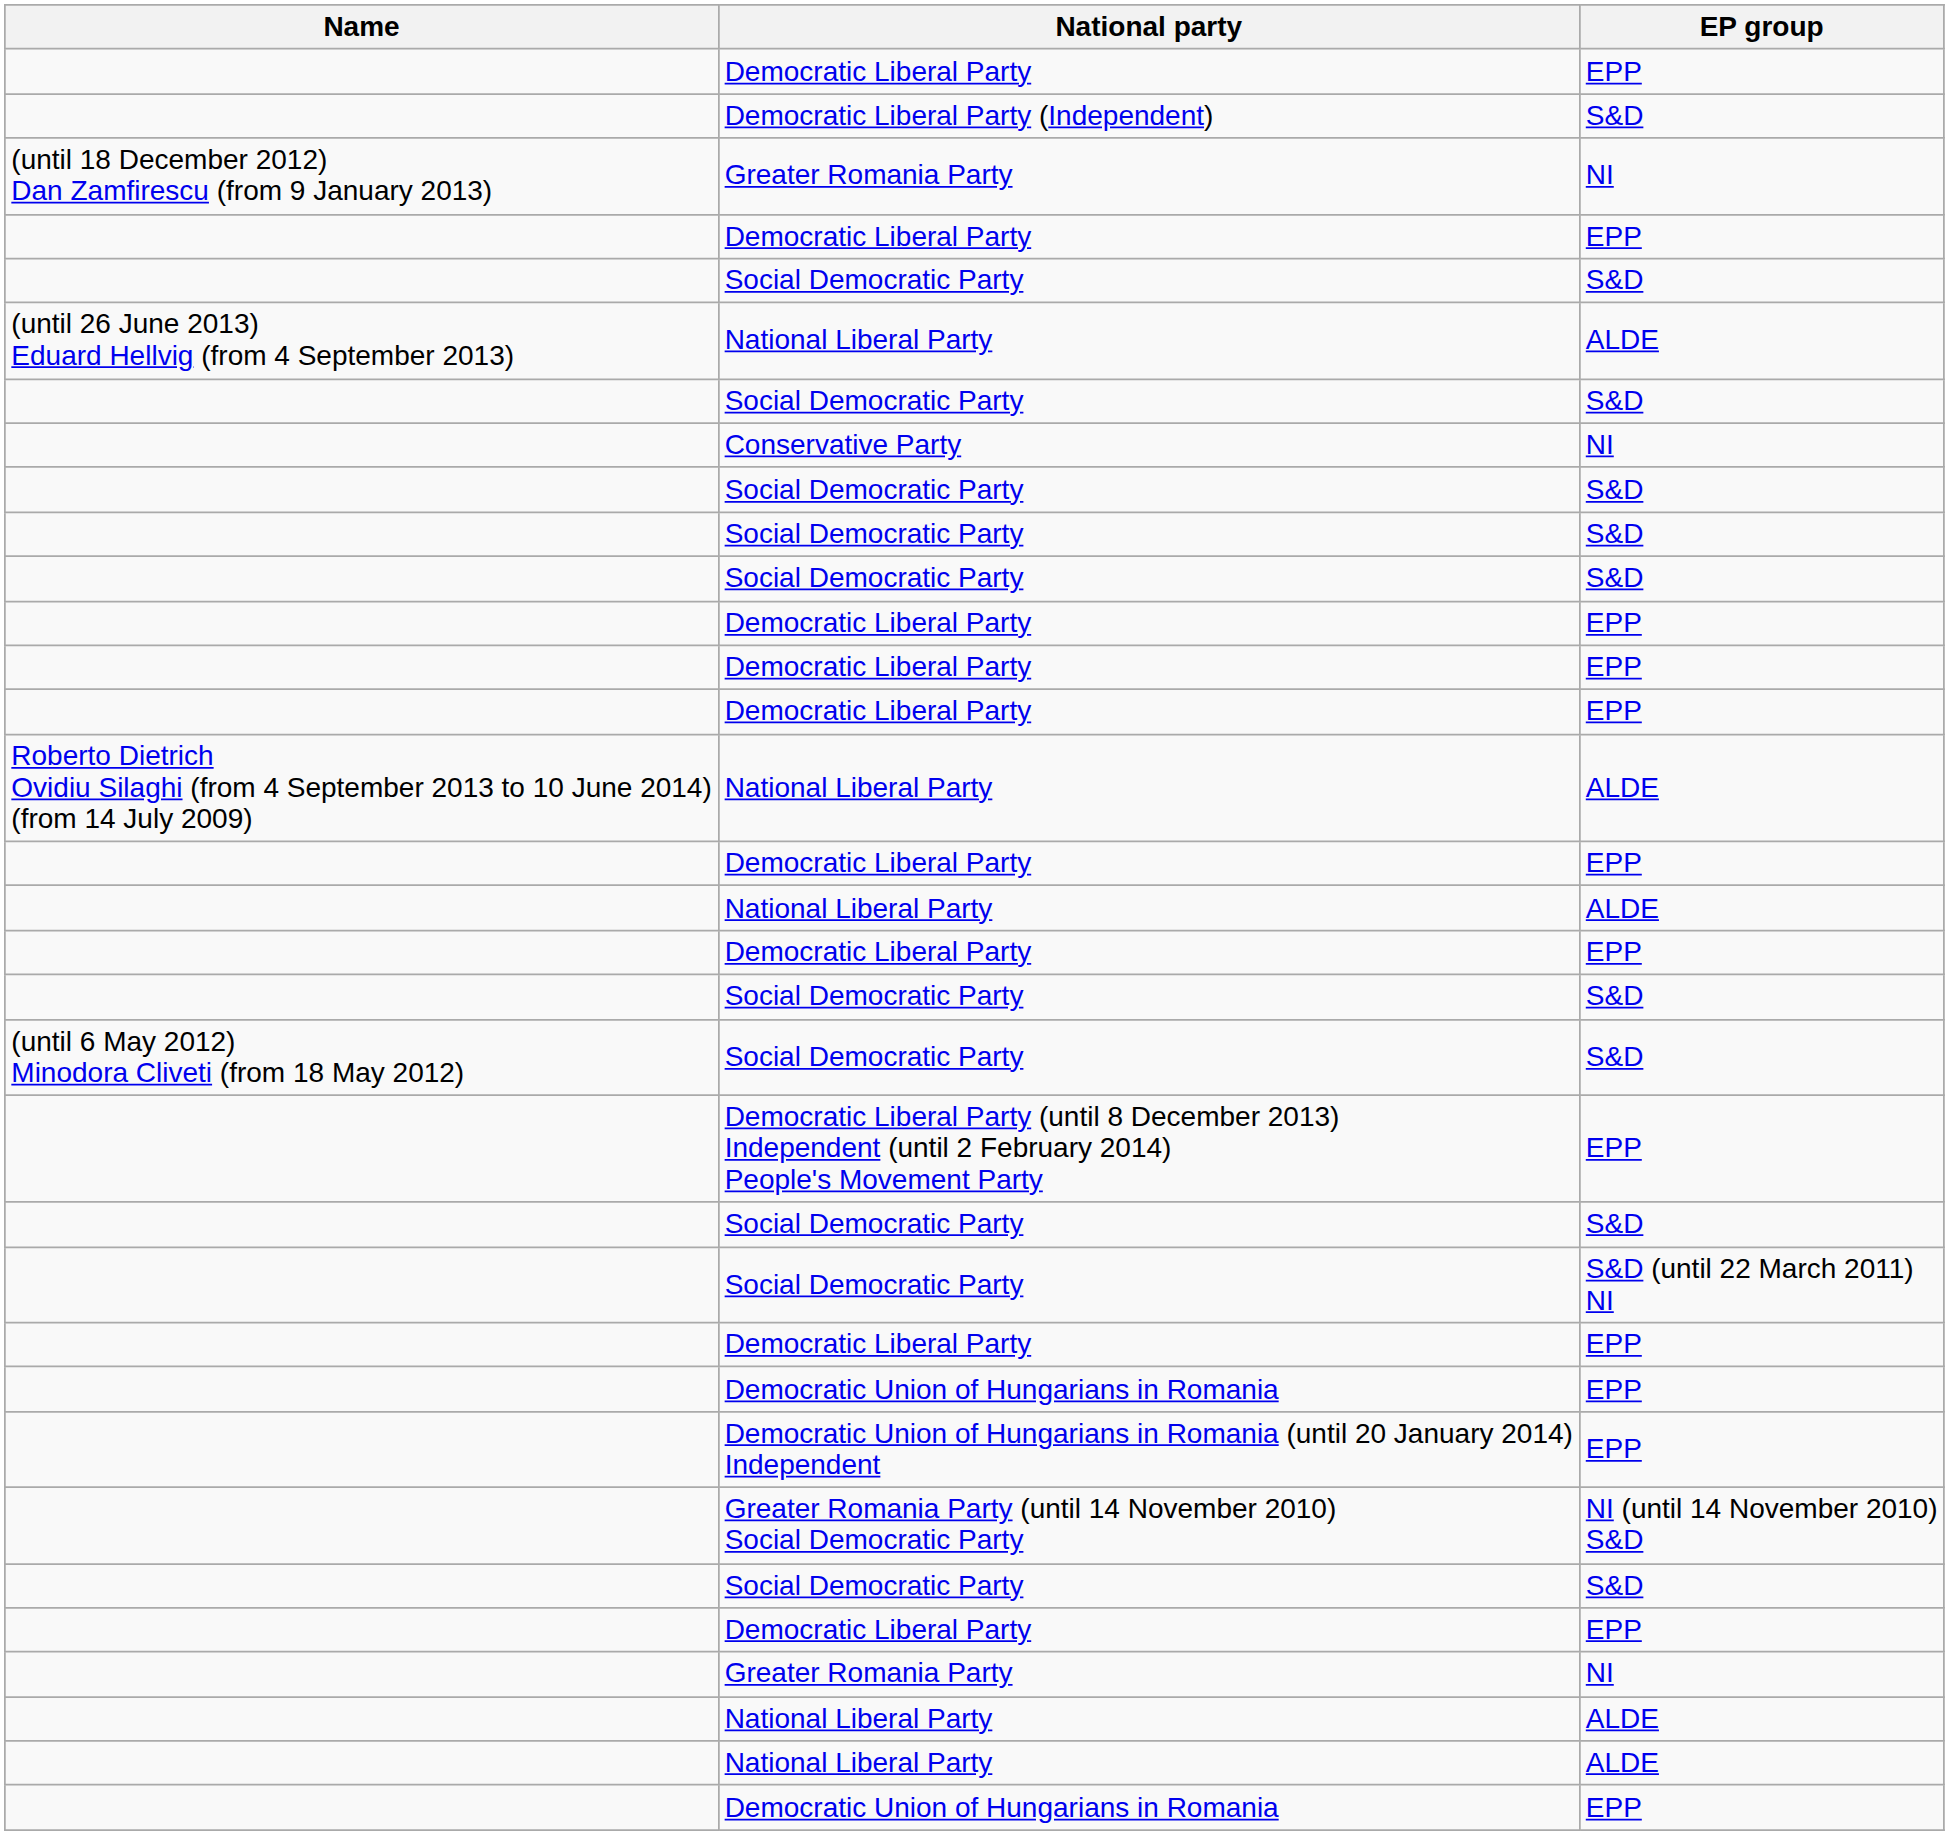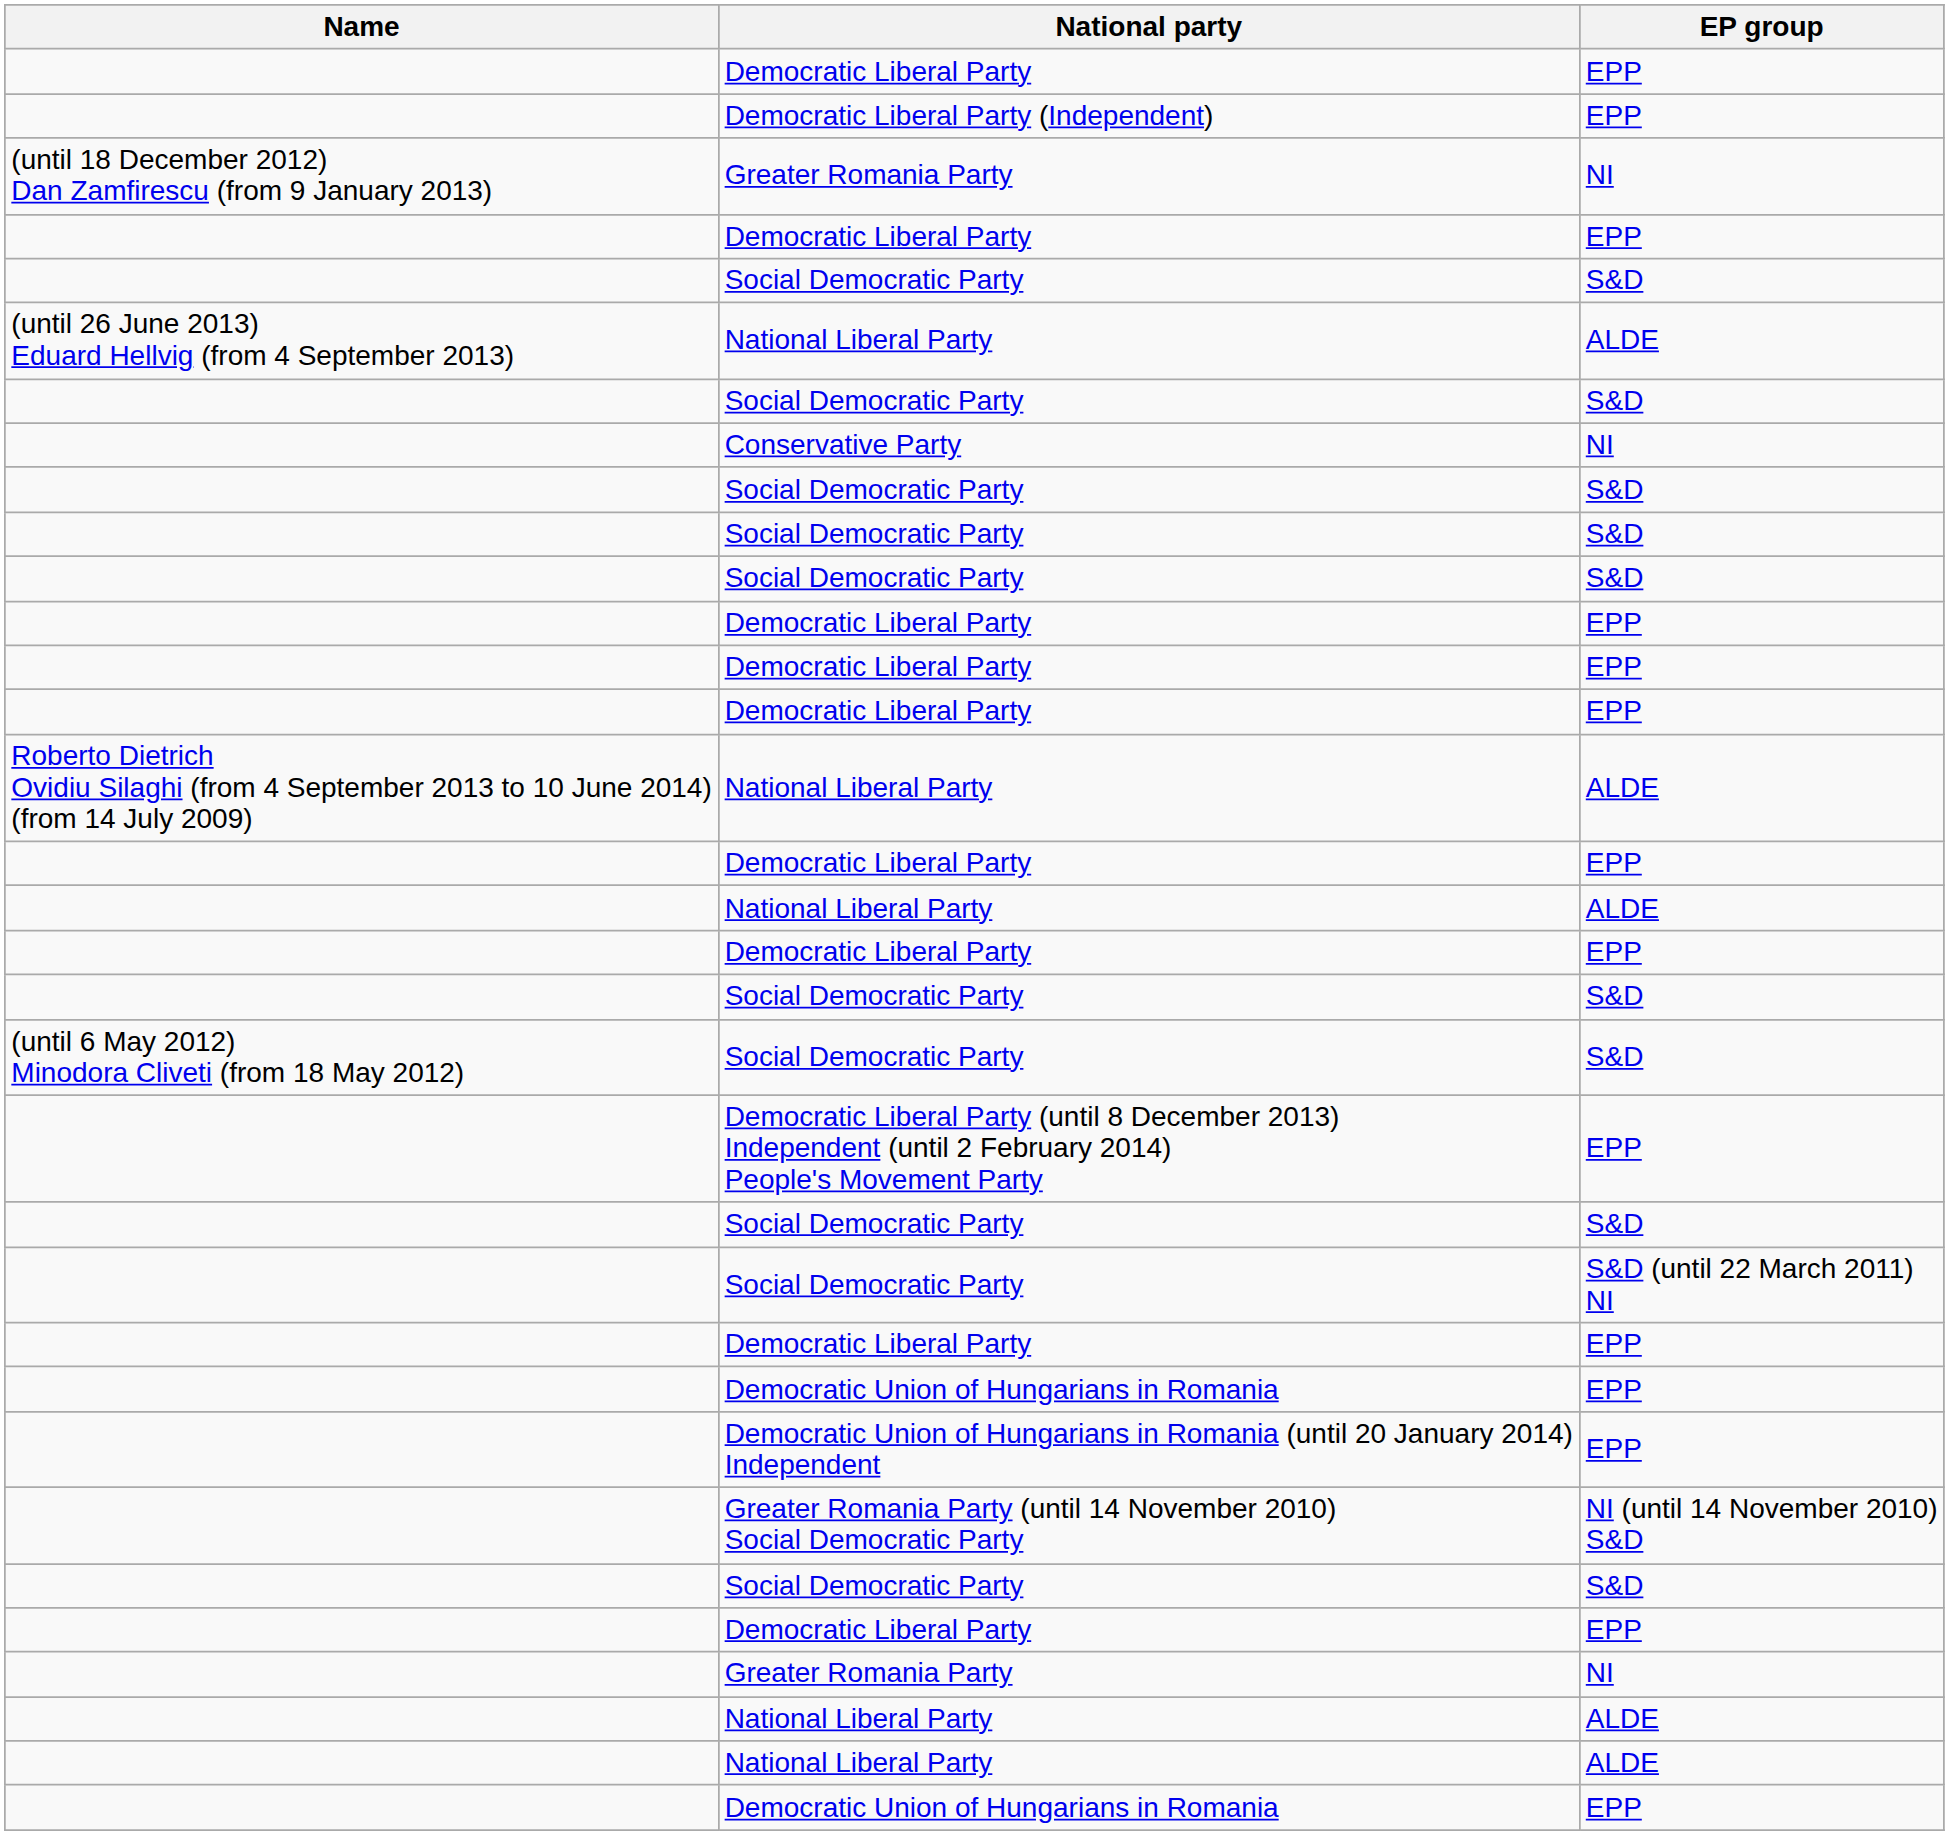Democratic Liberal Party (Independent) | EP group: S&D -> EPP
